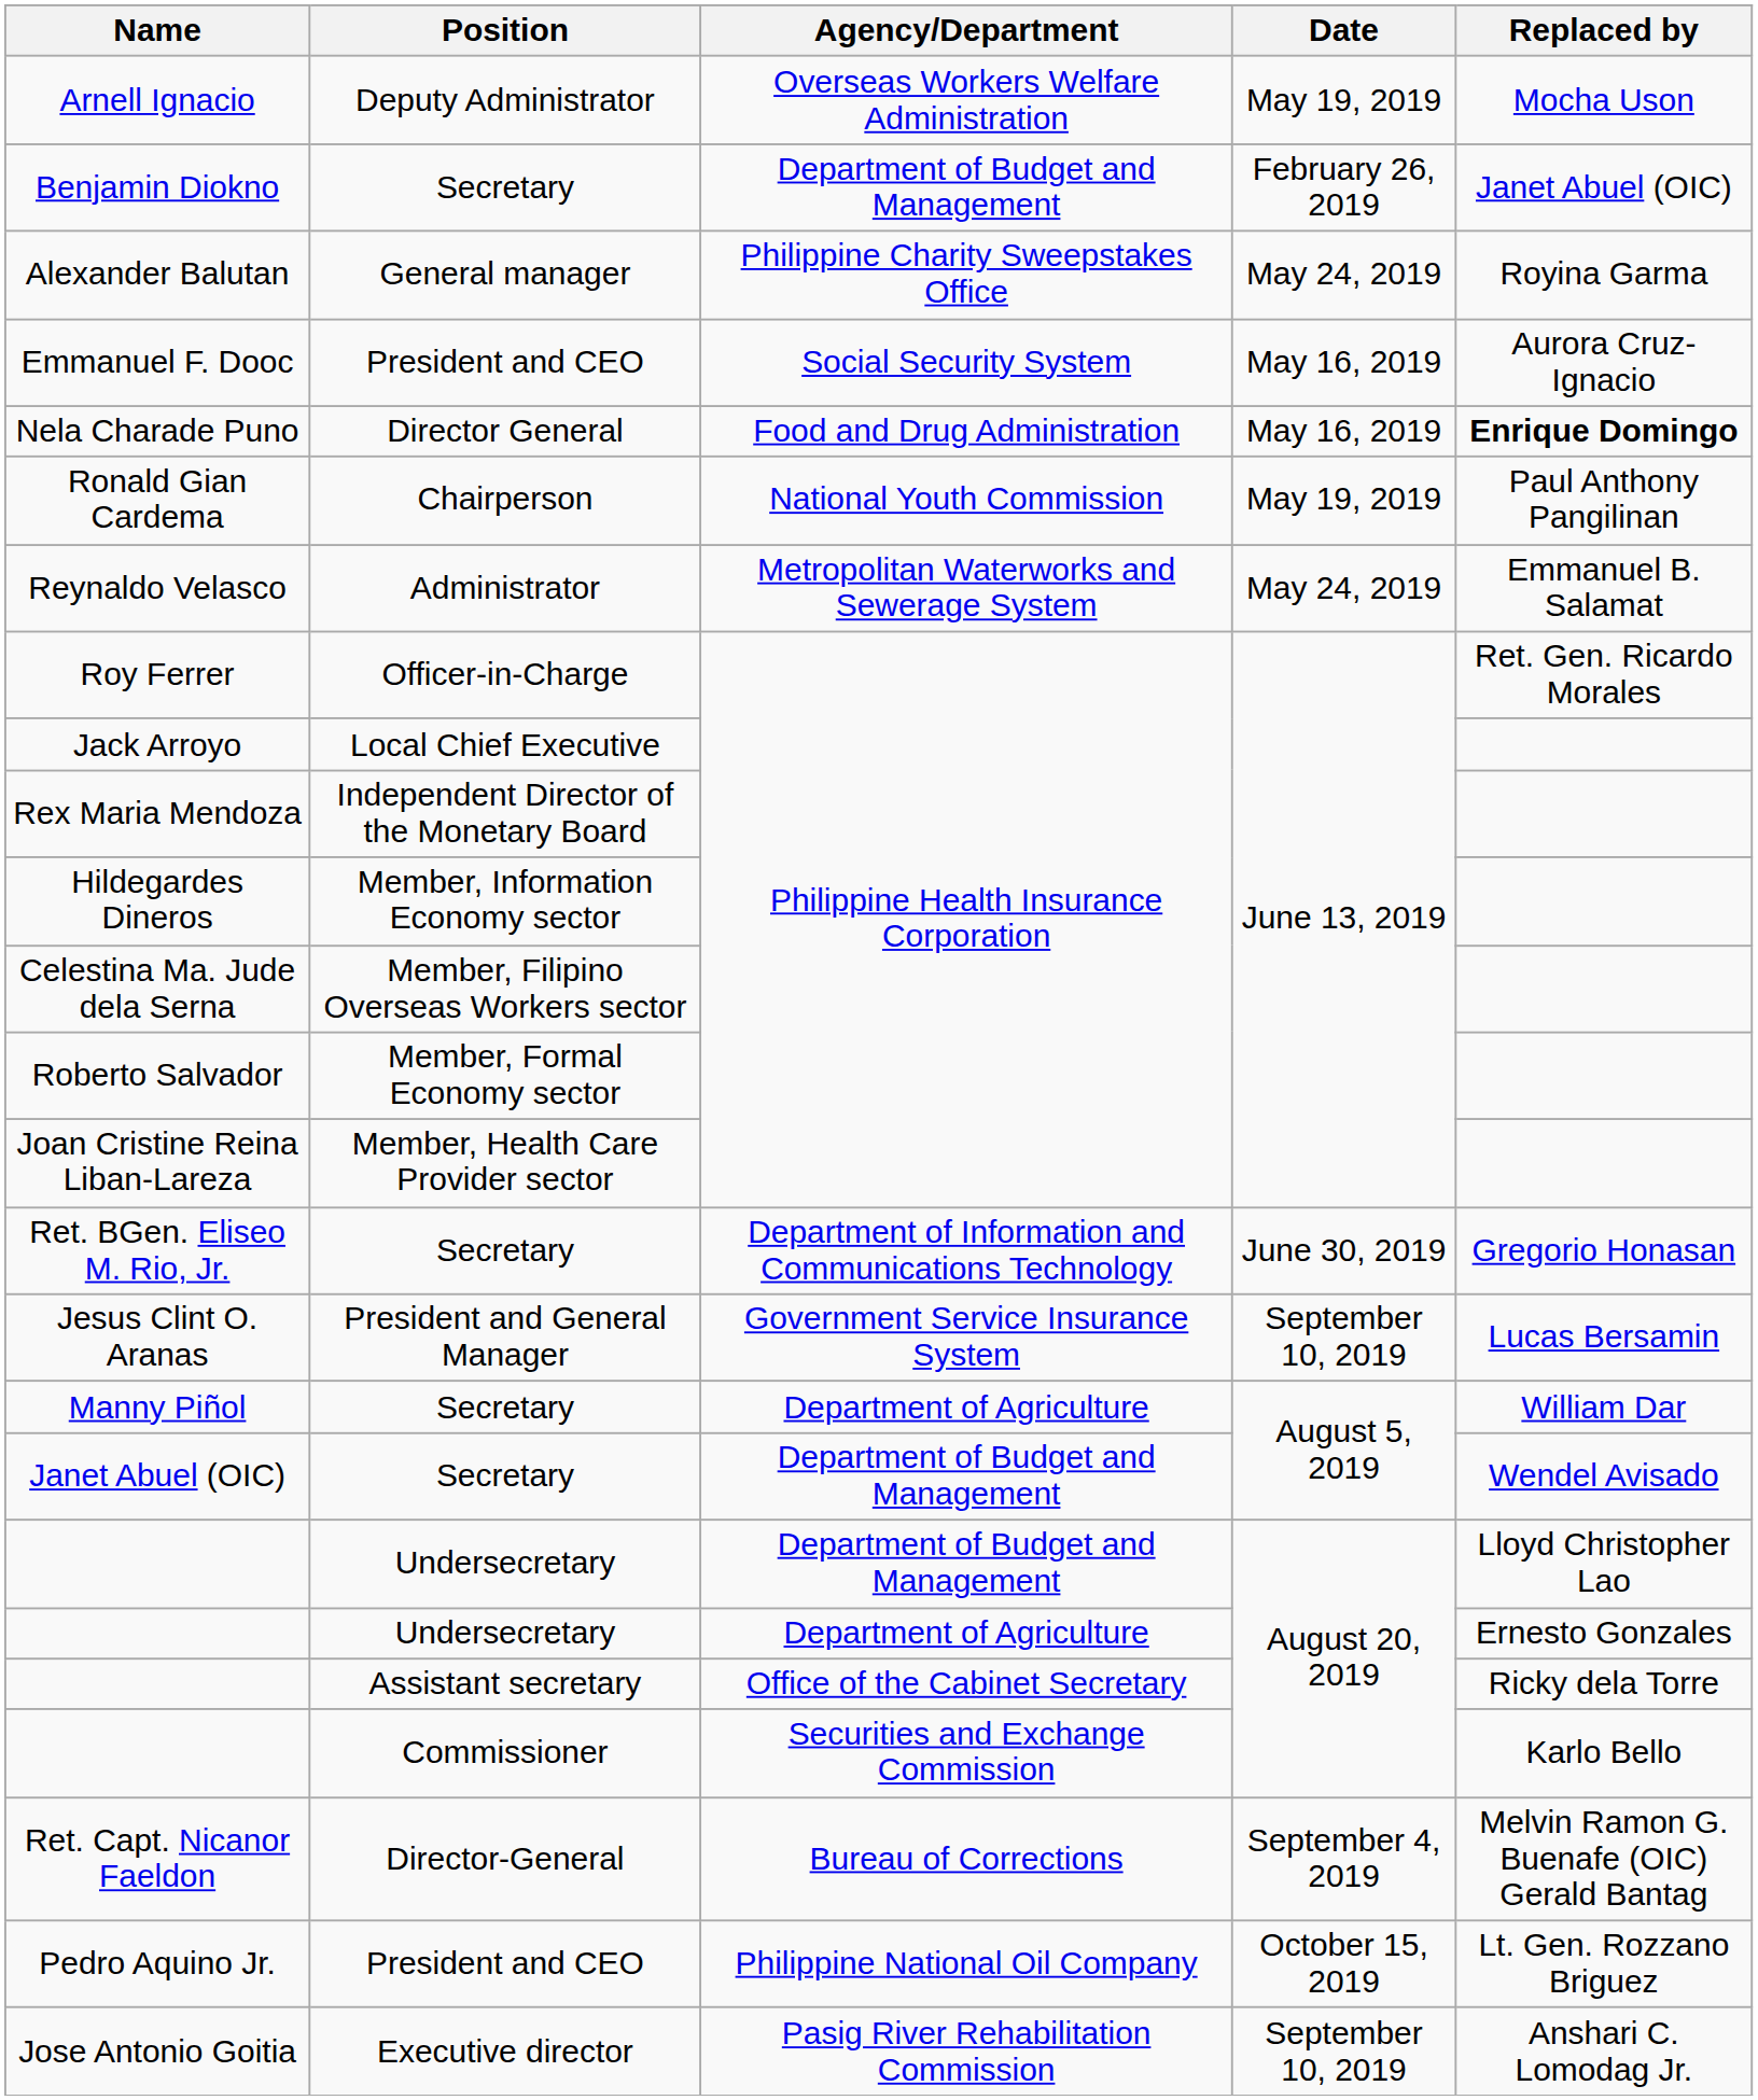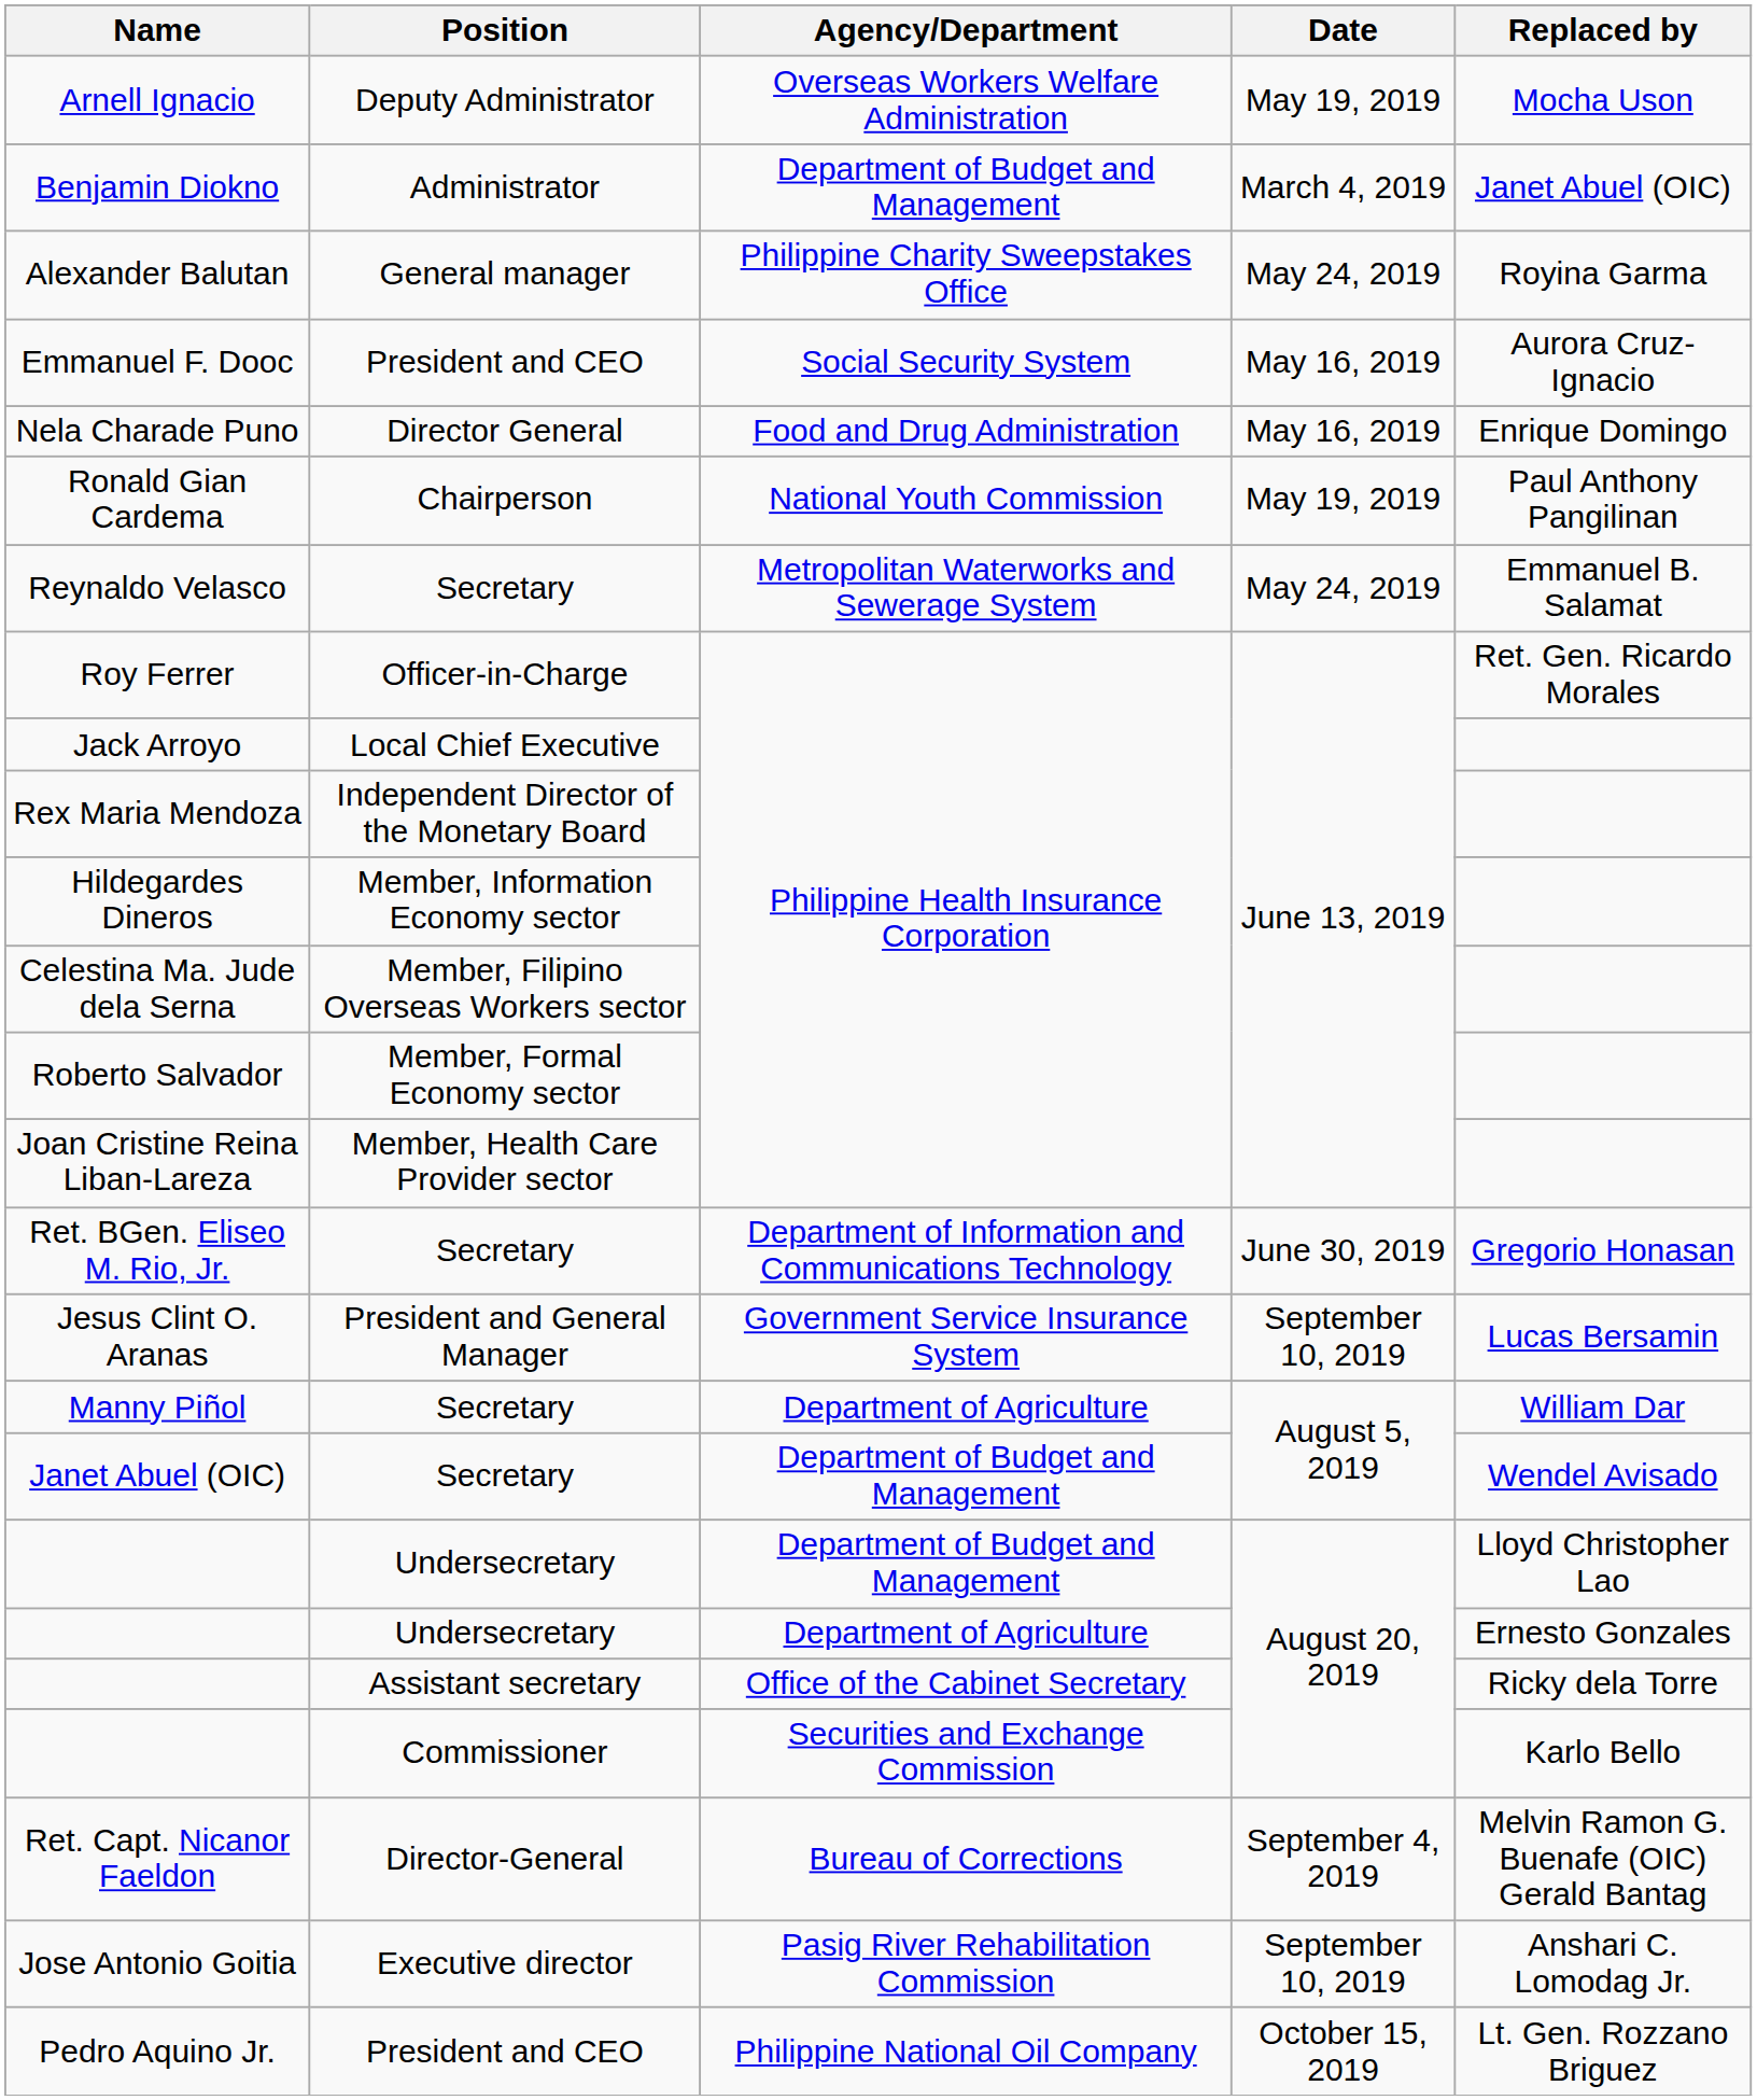Benjamin Diokno | Position: Secretary -> Administrator
Benjamin Diokno | Date: February 26, 2019 -> March 4, 2019
Nela Charade Puno | Replaced by: bold -> normal
Reynaldo Velasco | Position: Administrator -> Secretary
rows swapped: Jose Antonio Goitia <-> Pedro Aquino Jr.
